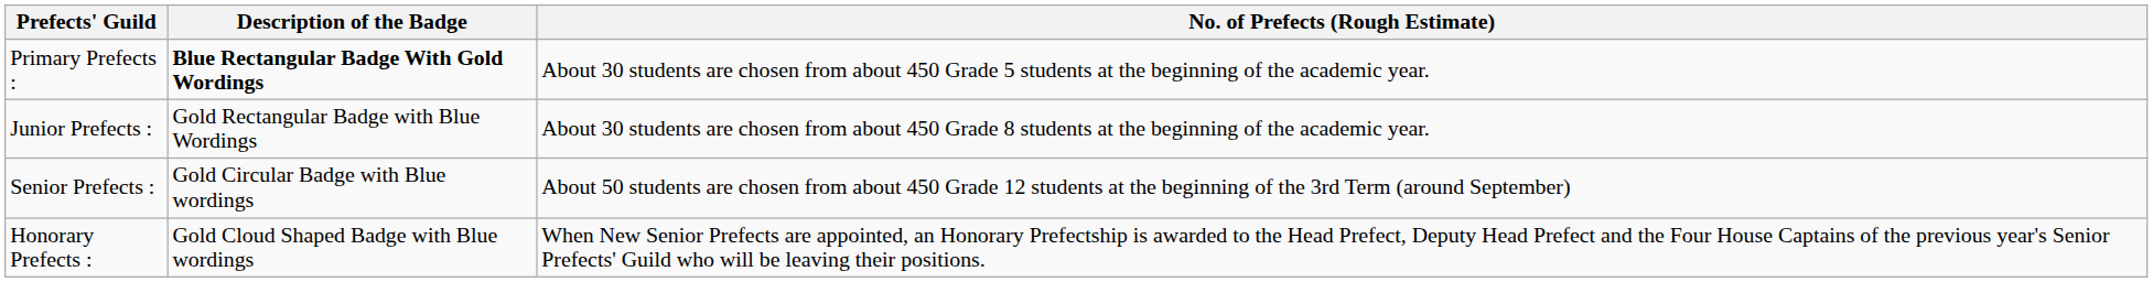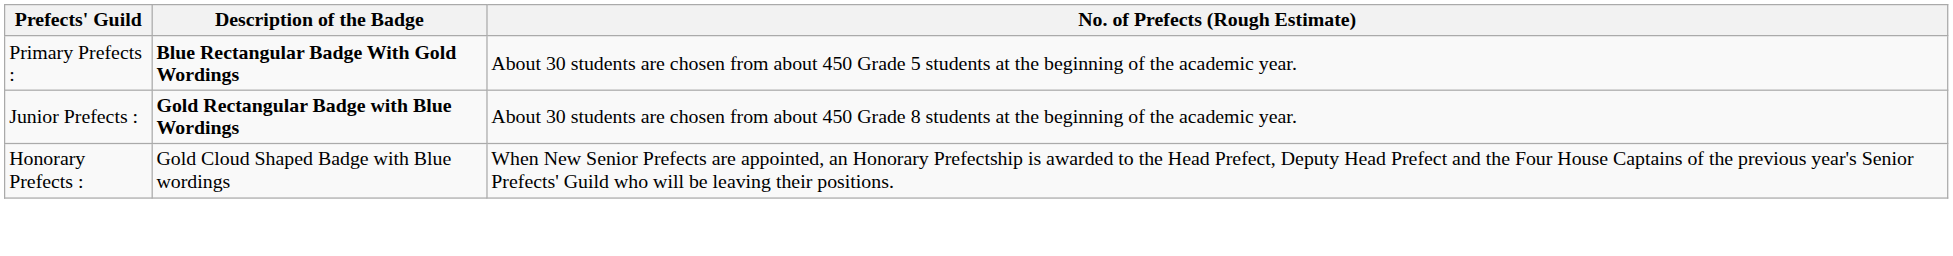Junior Prefects : | Description of the Badge: normal -> bold
- row: Senior Prefects : | Gold Circular Badge with Blue wordings | About 50 students are chosen from about 450 Grade 12 students at the beginning of the 3rd Term (around September)
